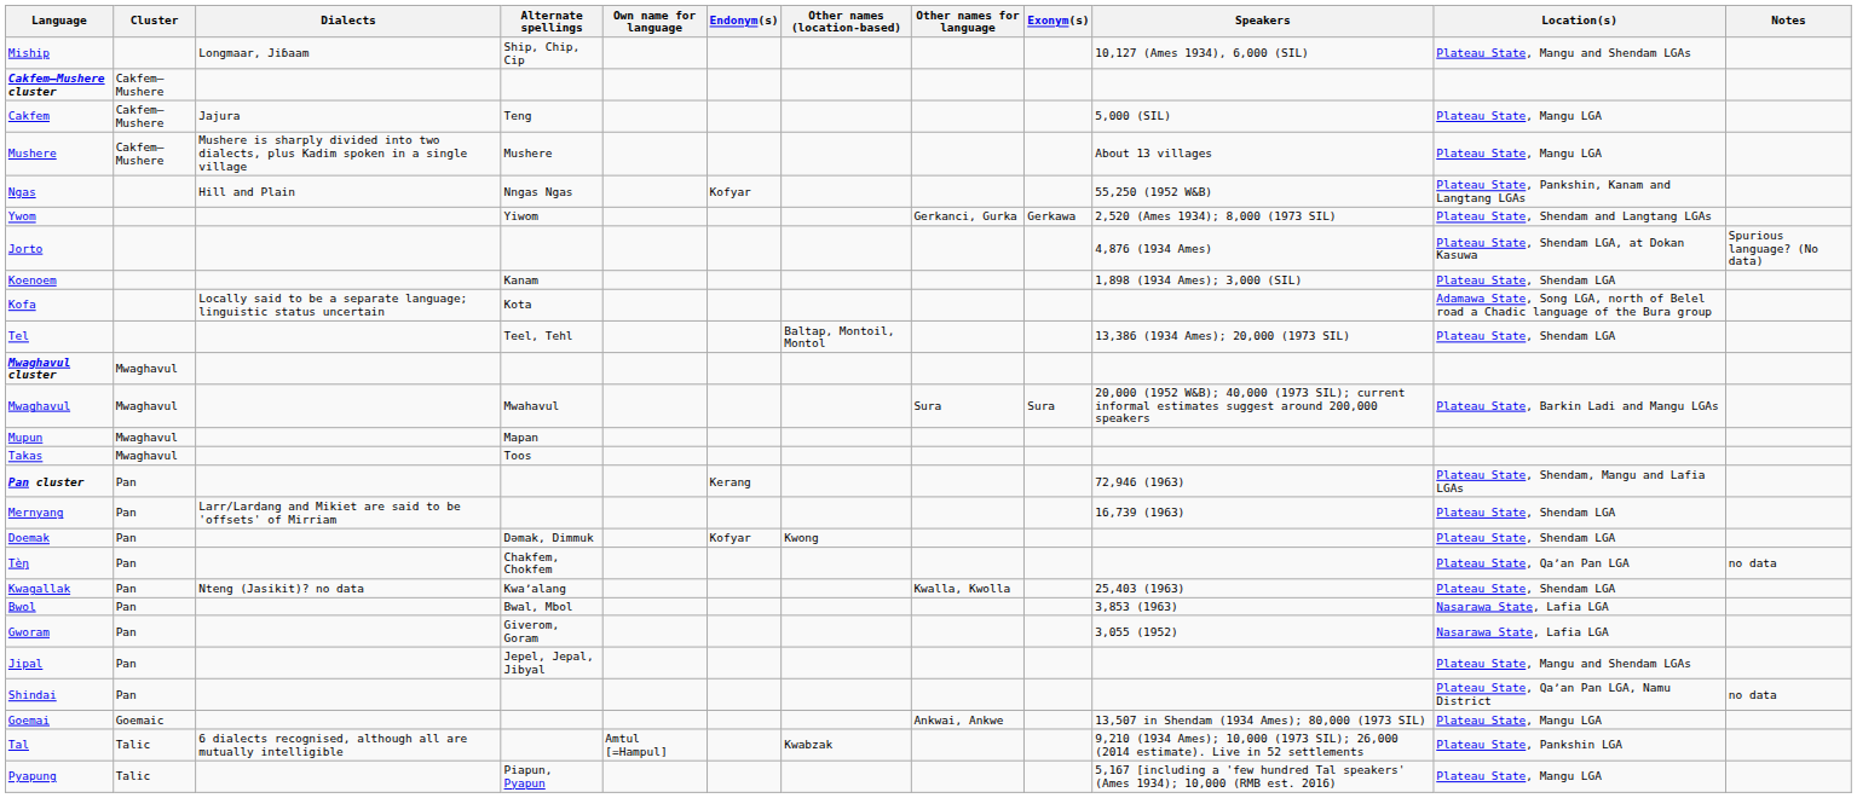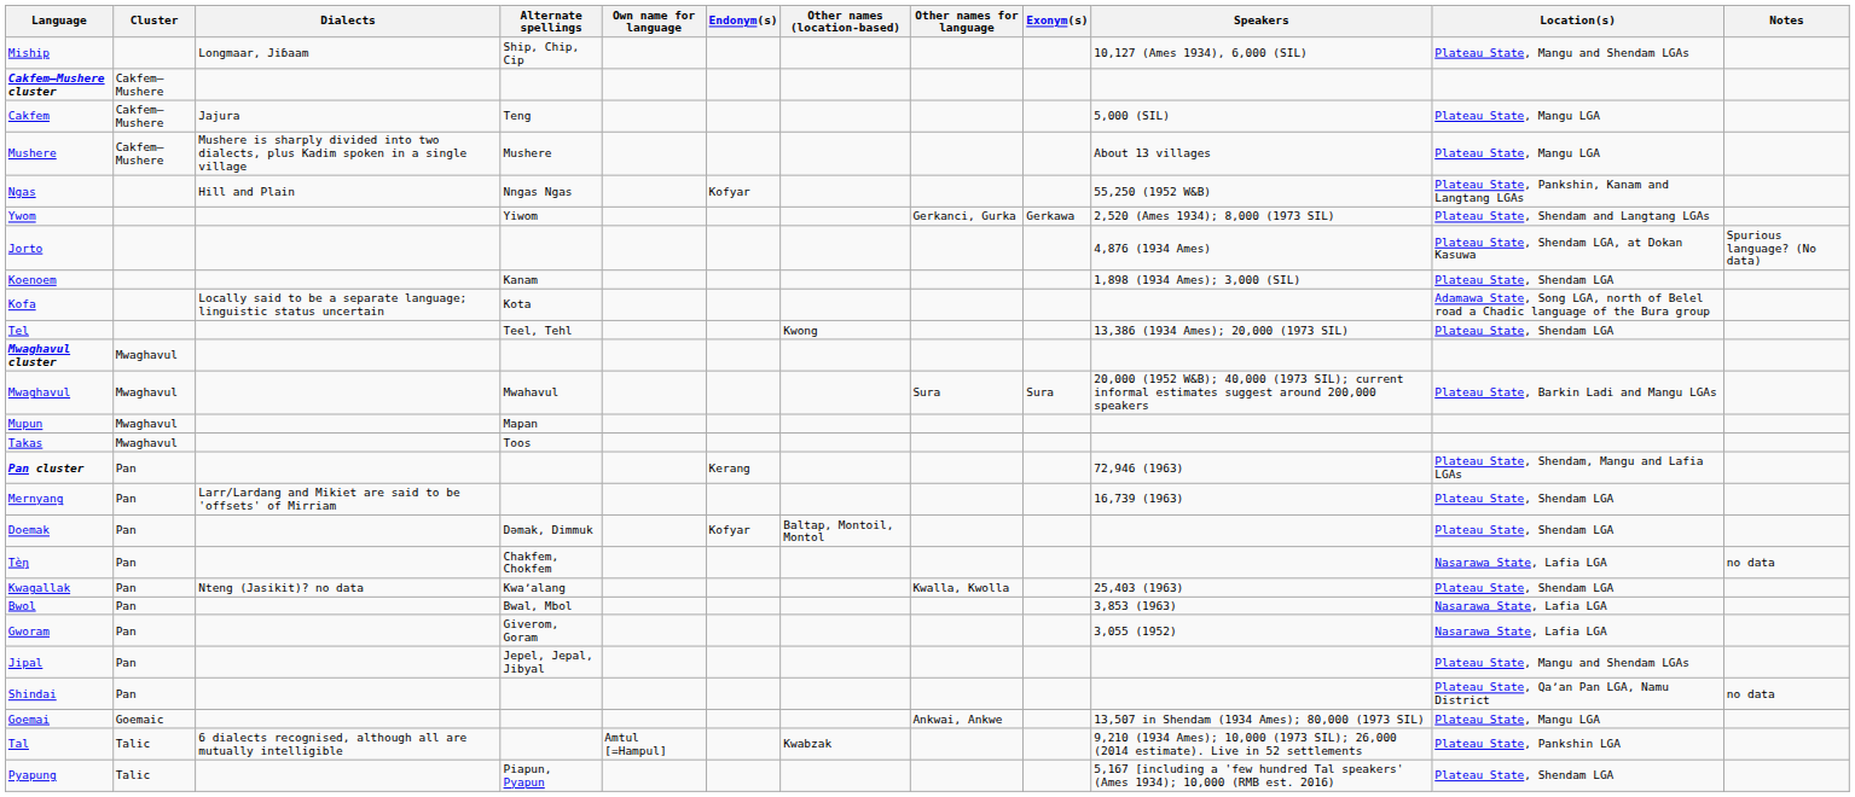Tel | Other names (location-based): Baltap, Montoil, Montol -> Kwong
Doemak | Other names (location-based): Kwong -> Baltap, Montoil, Montol
Tèŋ | Location(s): Plateau State, Qaʼan Pan LGA -> Nasarawa State, Lafia LGA
Pyapung | Location(s): Plateau State, Mangu LGA -> Plateau State, Shendam LGA
